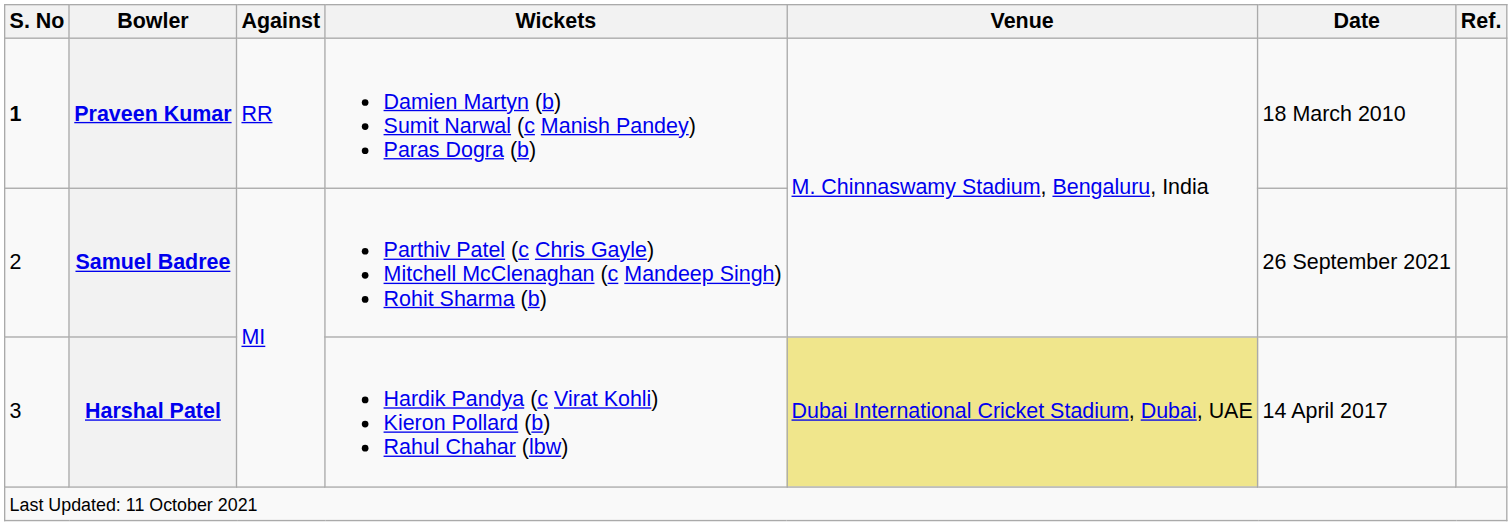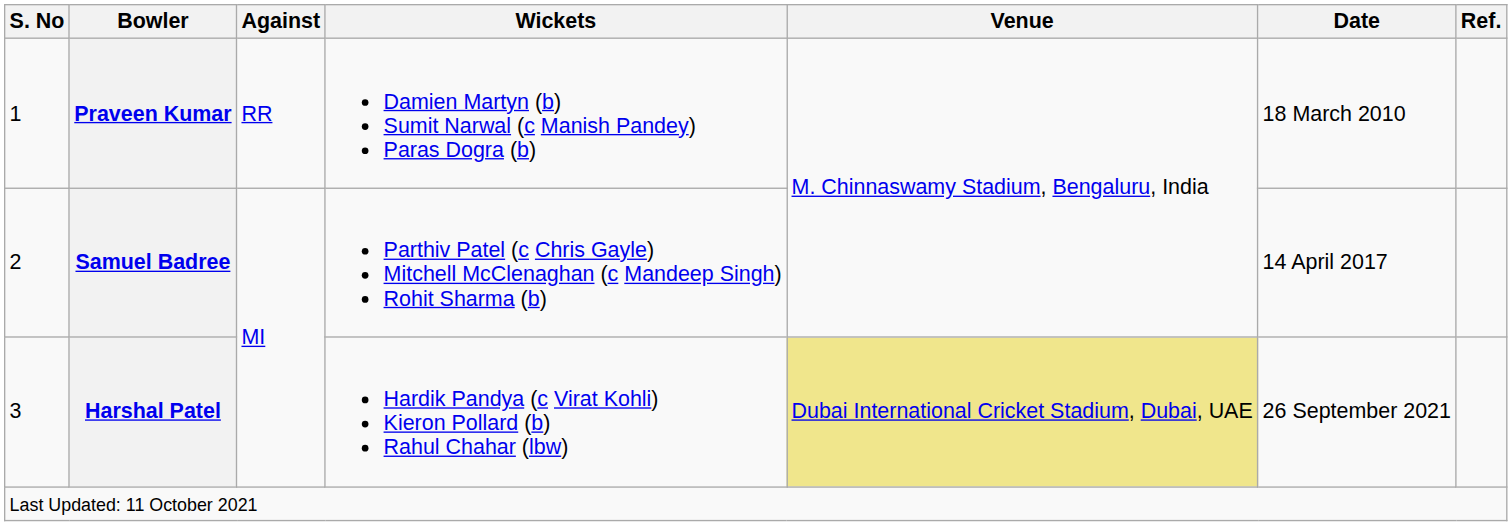Praveen Kumar | S. No: bold -> normal
Samuel Badree | Date: 26 September 2021 -> 14 April 2017
Harshal Patel | Date: 14 April 2017 -> 26 September 2021
